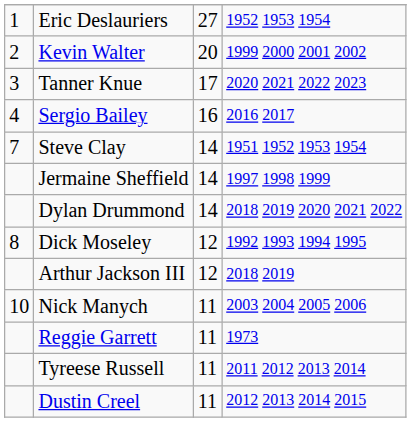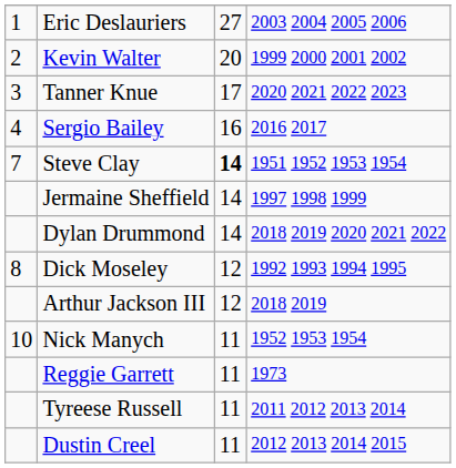Eric Deslauriers | column 4: 1952 1953 1954 -> 2003 2004 2005 2006
Steve Clay | column 3: normal -> bold
Nick Manych | column 4: 2003 2004 2005 2006 -> 1952 1953 1954
